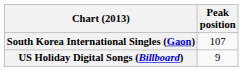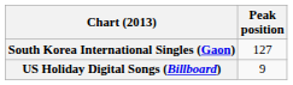South Korea International Singles (Gaon) | Peak position: 107 -> 127
